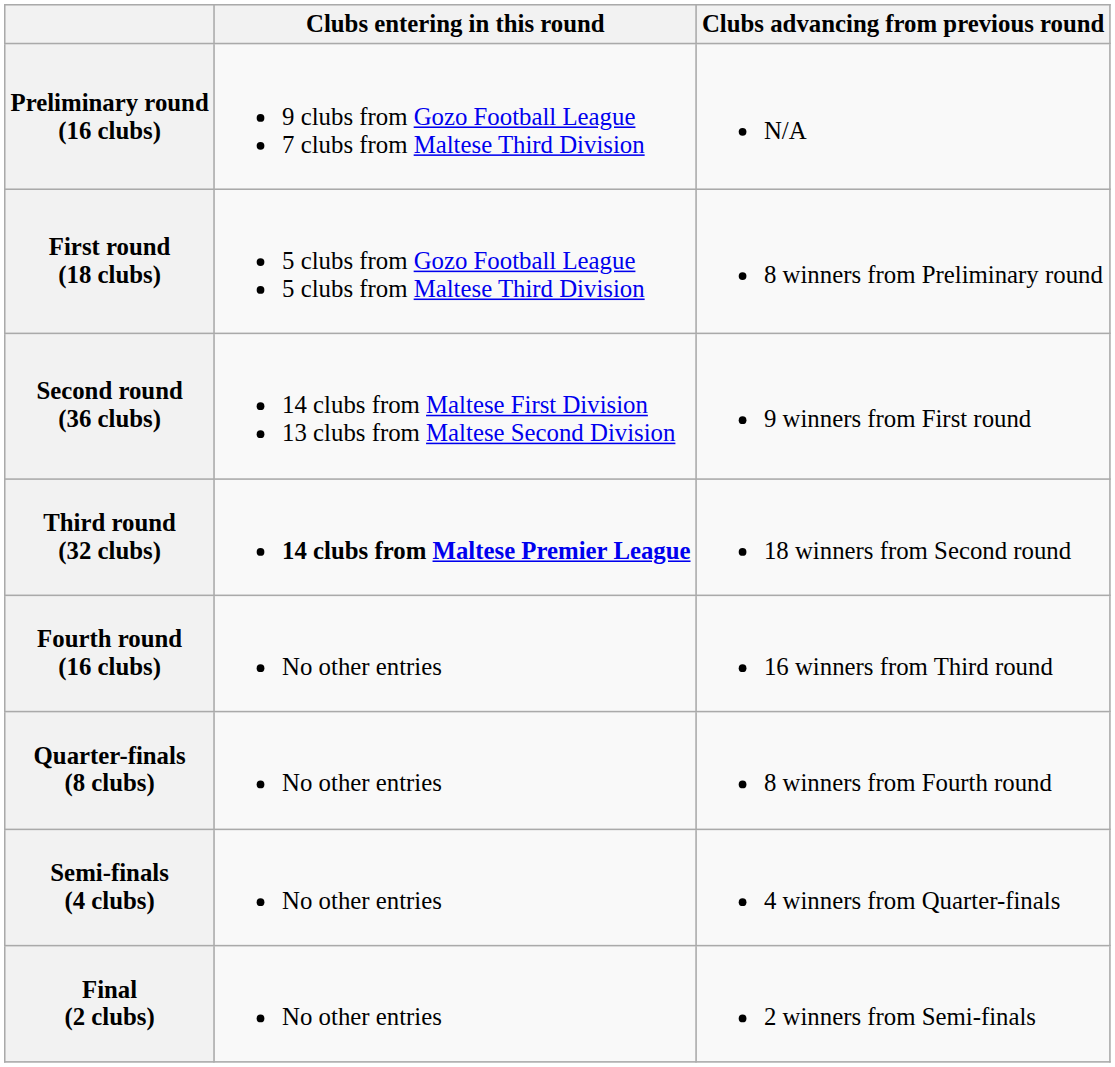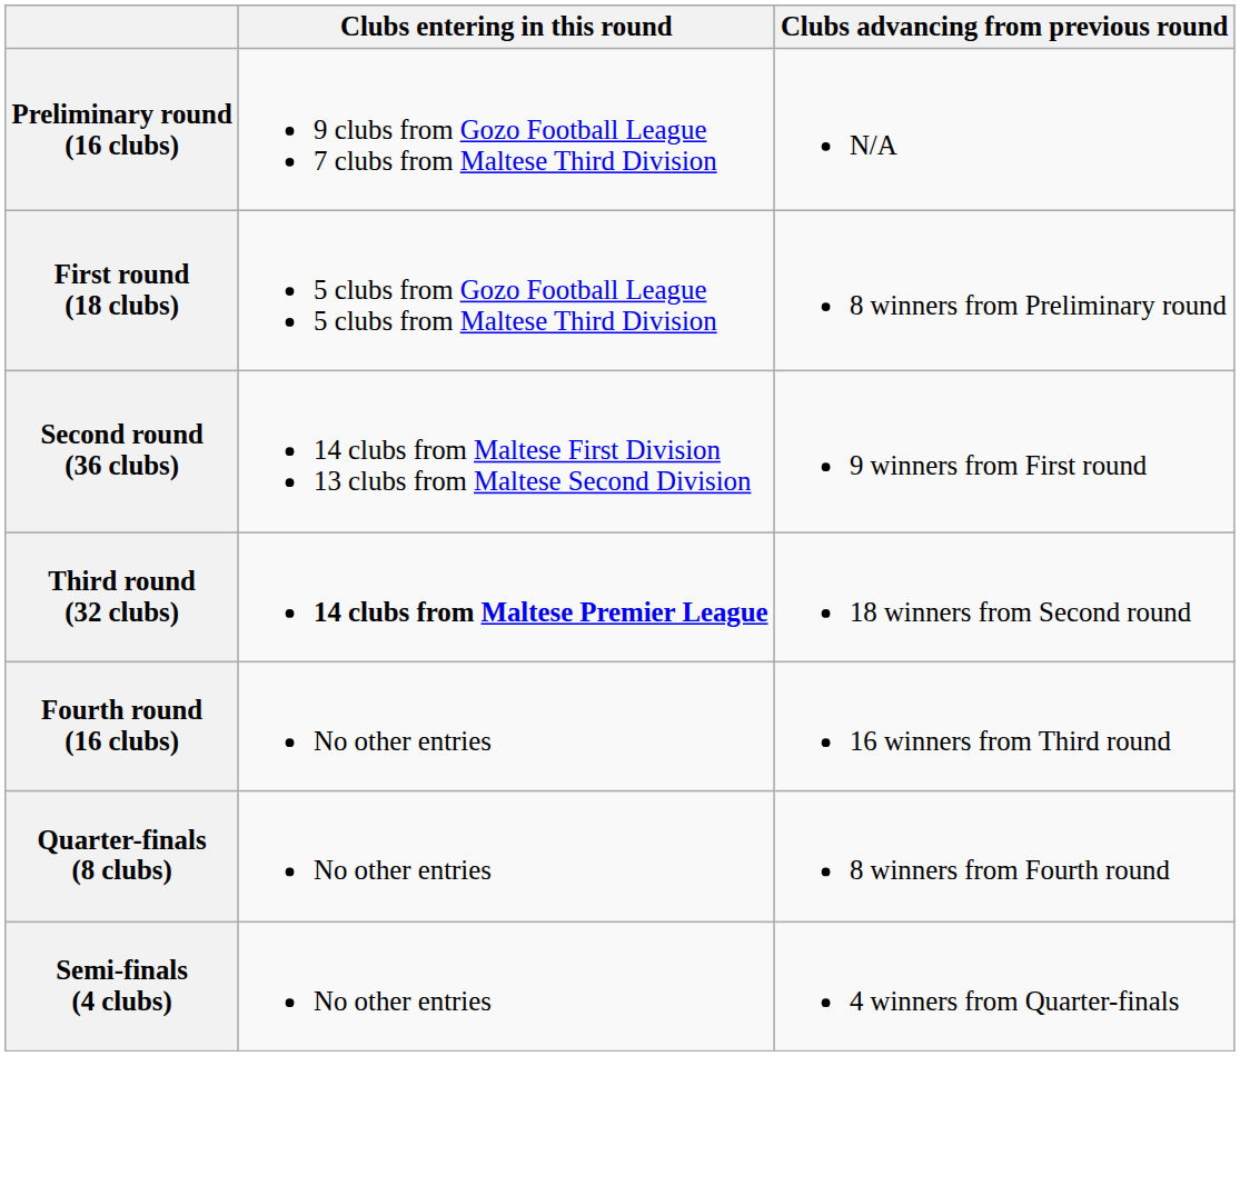- row: Final (2 clubs) | No other entries | 2 winners from Semi-finals
